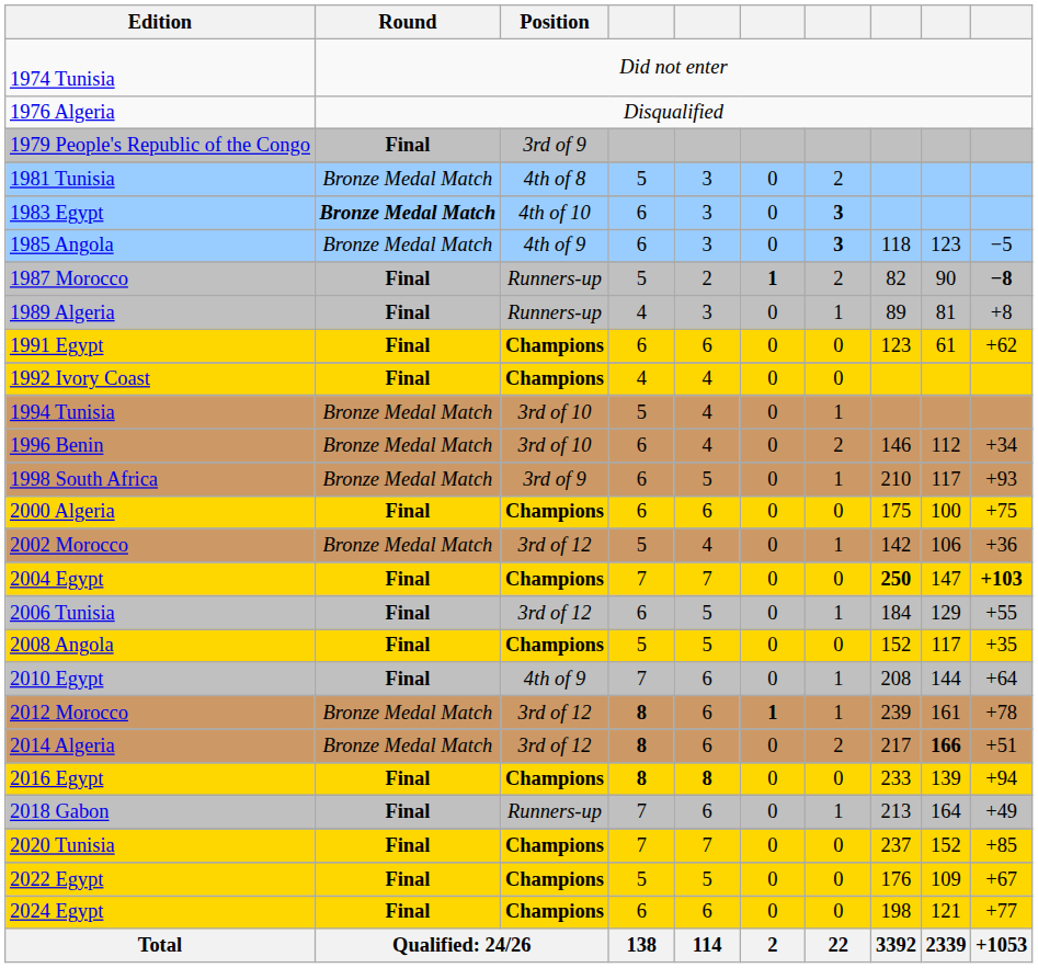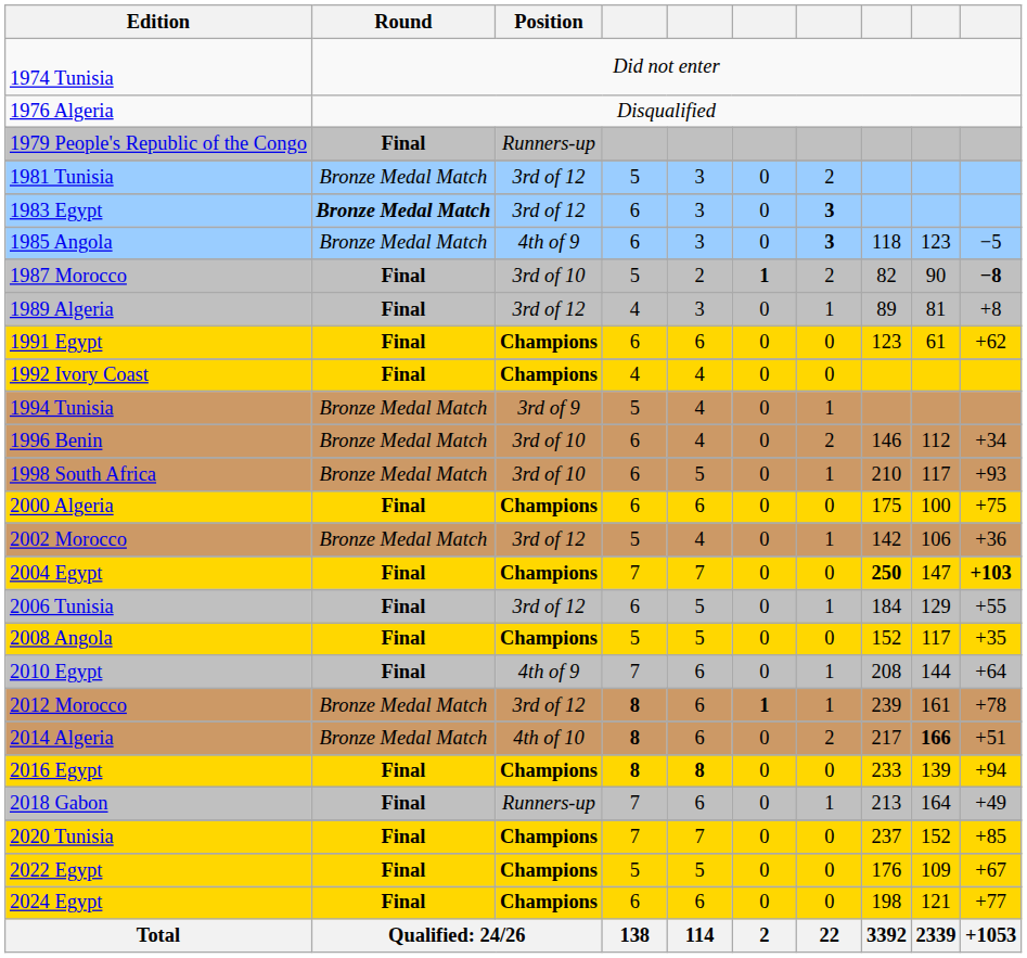1979 People's Republic of the Congo | Position: 3rd of 9 -> Runners-up
1981 Tunisia | Position: 4th of 8 -> 3rd of 12
1983 Egypt | Position: 4th of 10 -> 3rd of 12
1987 Morocco | Position: Runners-up -> 3rd of 10
1989 Algeria | Position: Runners-up -> 3rd of 12
1994 Tunisia | Position: 3rd of 10 -> 3rd of 9
1998 South Africa | Position: 3rd of 9 -> 3rd of 10
2014 Algeria | Position: 3rd of 12 -> 4th of 10
